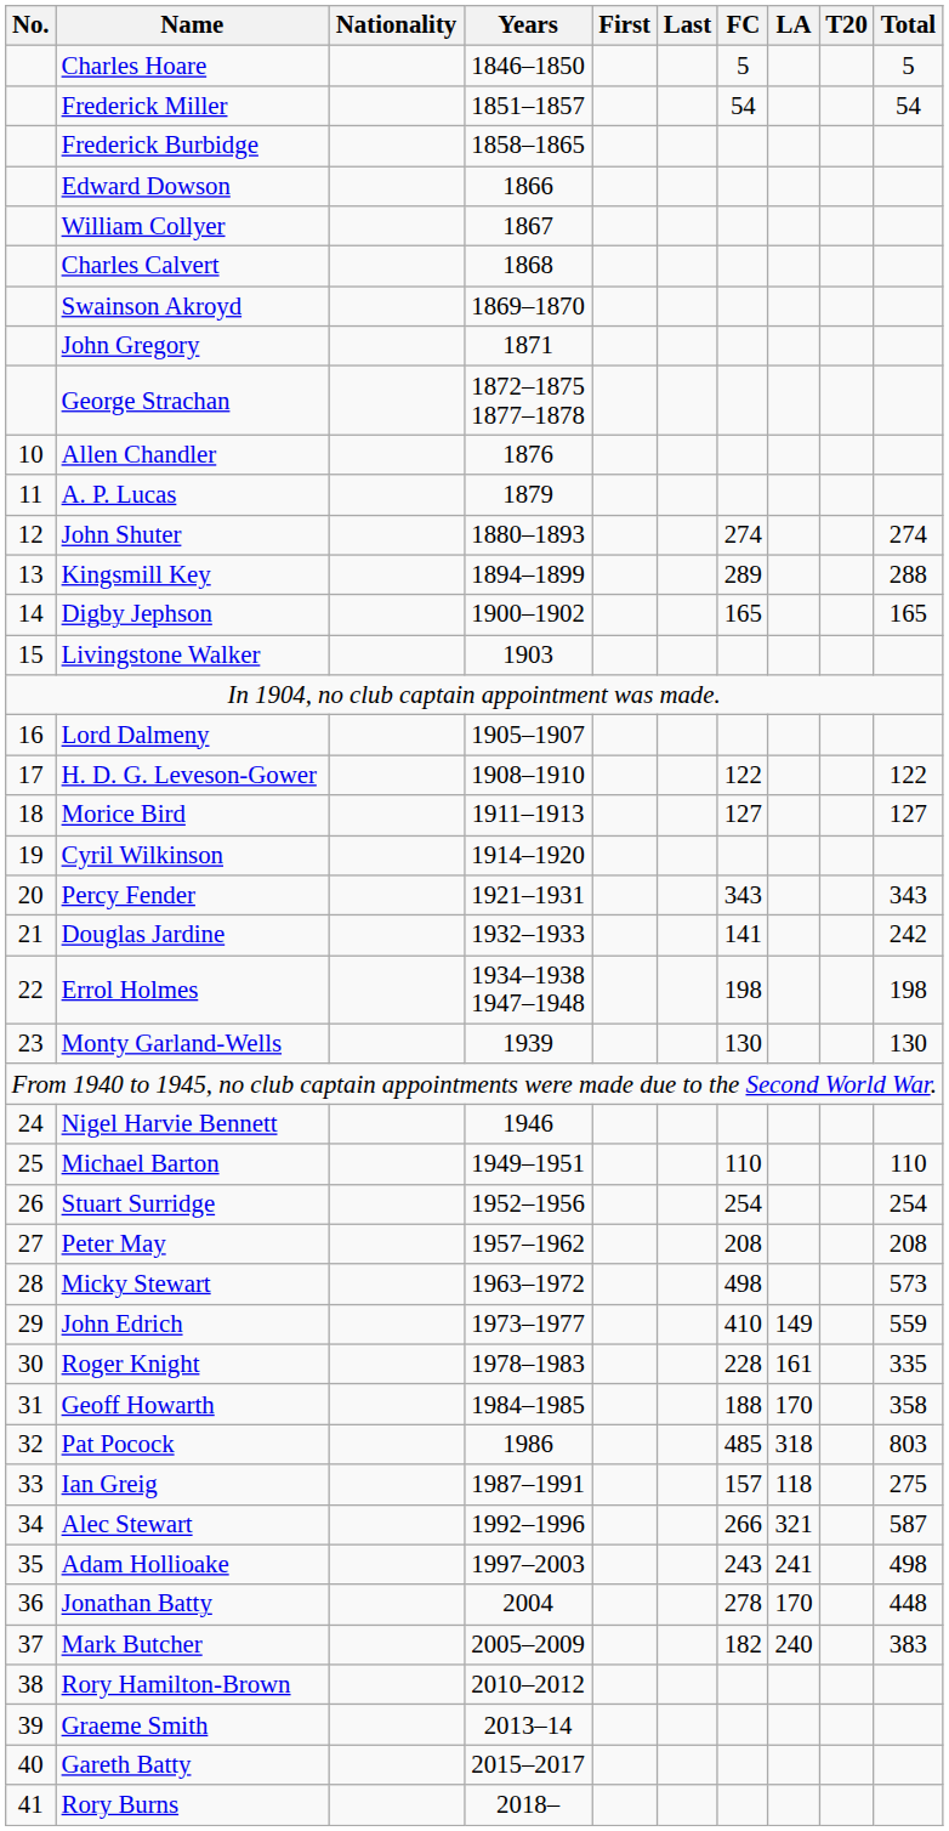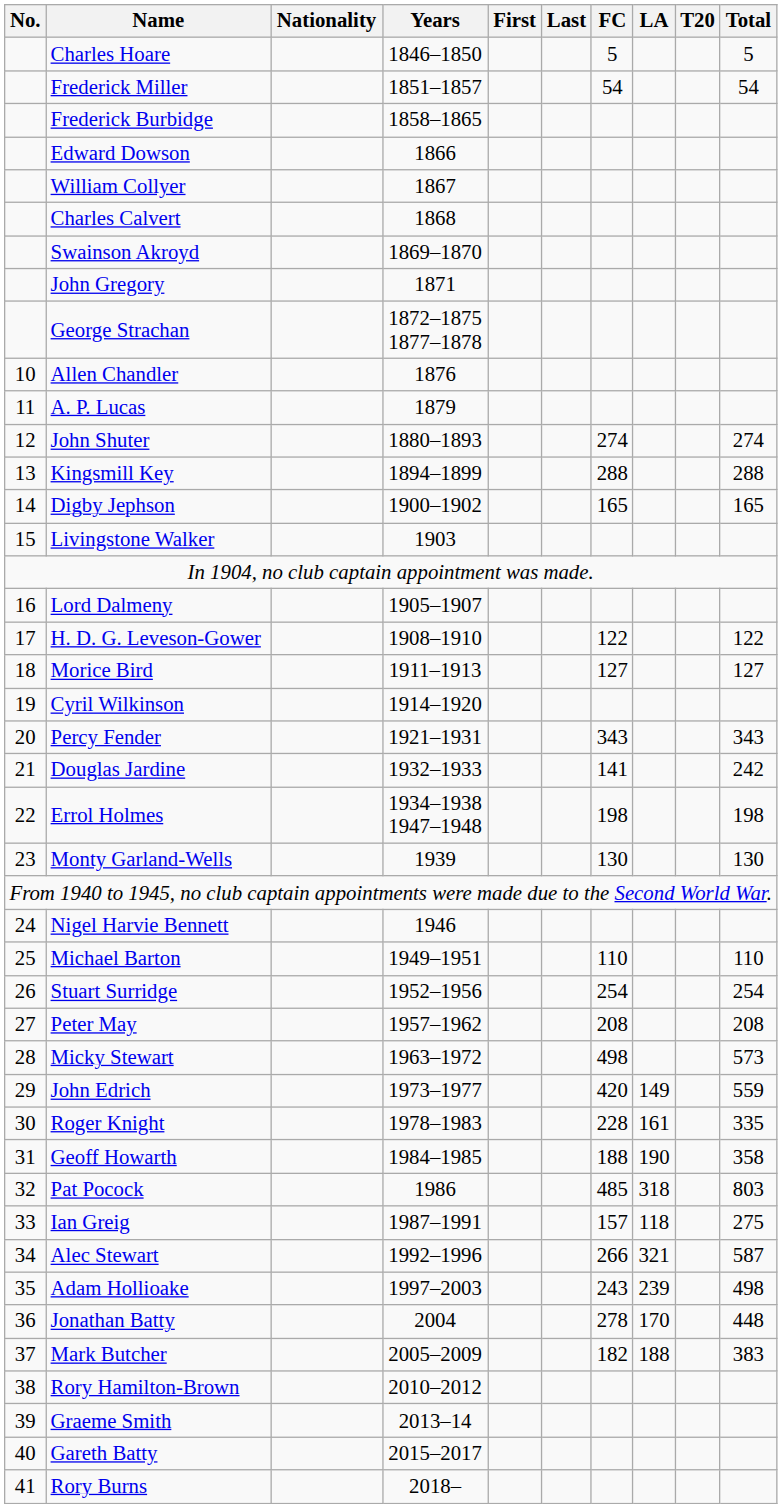Kingsmill Key | FC: 289 -> 288
John Edrich | FC: 410 -> 420
Geoff Howarth | LA: 170 -> 190
Adam Hollioake | LA: 241 -> 239
Mark Butcher | LA: 240 -> 188
